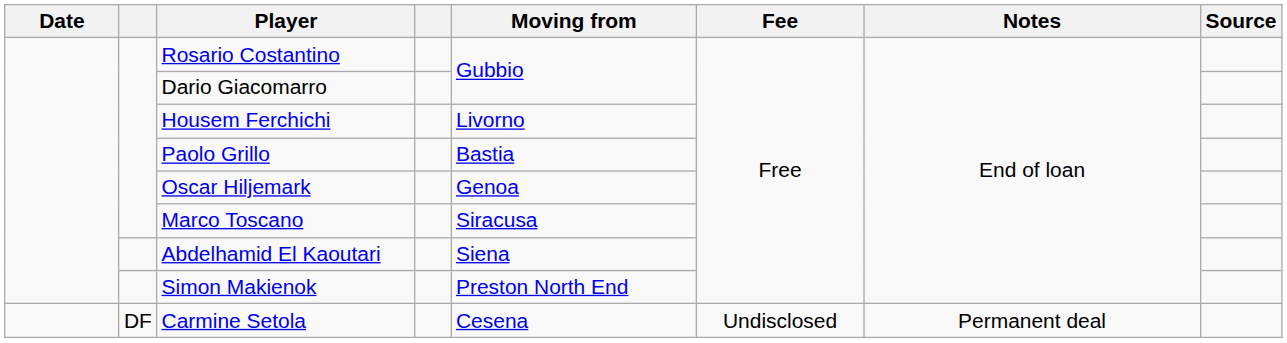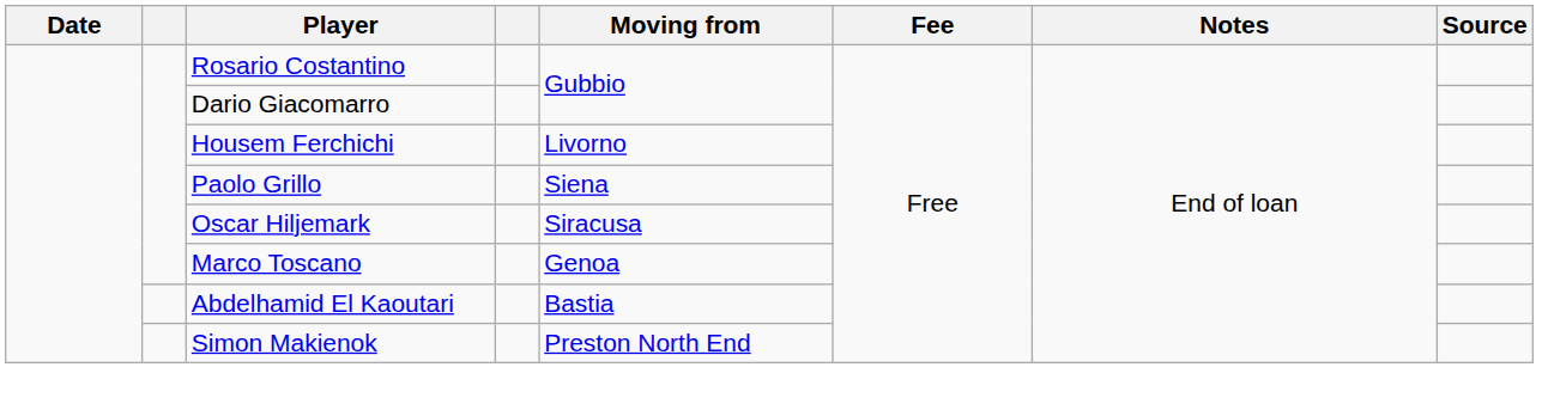Paolo Grillo | Moving from: Bastia -> Siena
Oscar Hiljemark | Moving from: Genoa -> Siracusa
Marco Toscano | Moving from: Siracusa -> Genoa
Abdelhamid El Kaoutari | Moving from: Siena -> Bastia
- row: DF | Carmine Setola | Cesena | Undisclosed | Permanent deal
